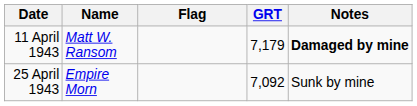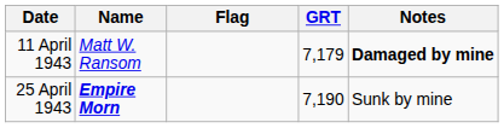25 April 1943 | Name: normal -> bold
25 April 1943 | GRT: 7,092 -> 7,190
